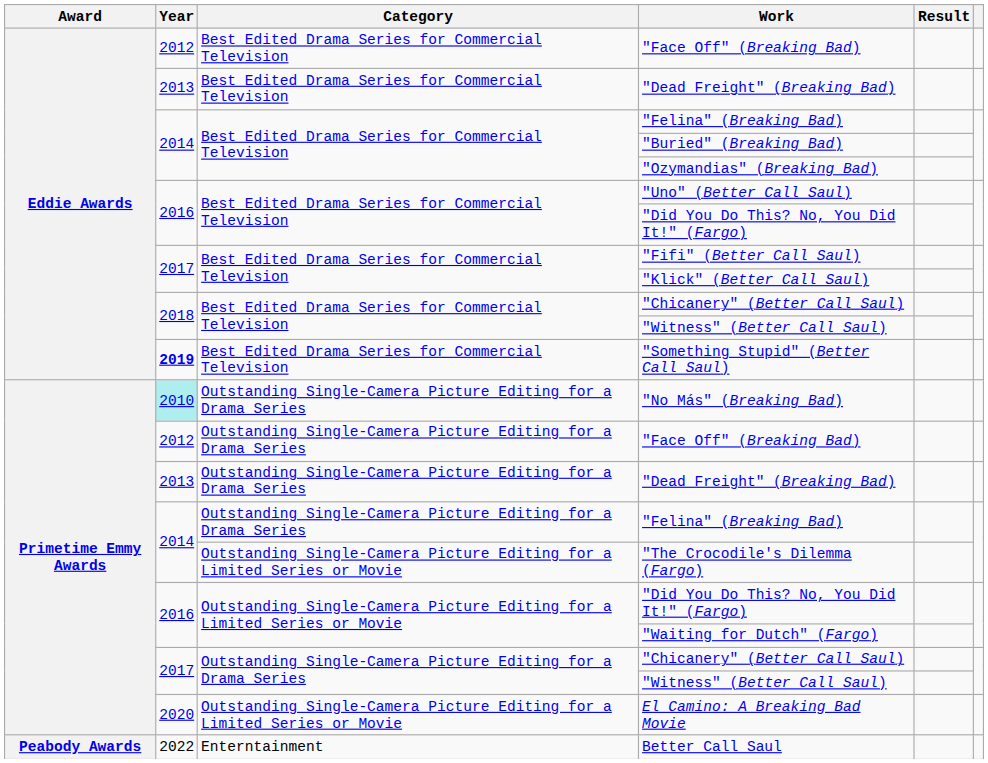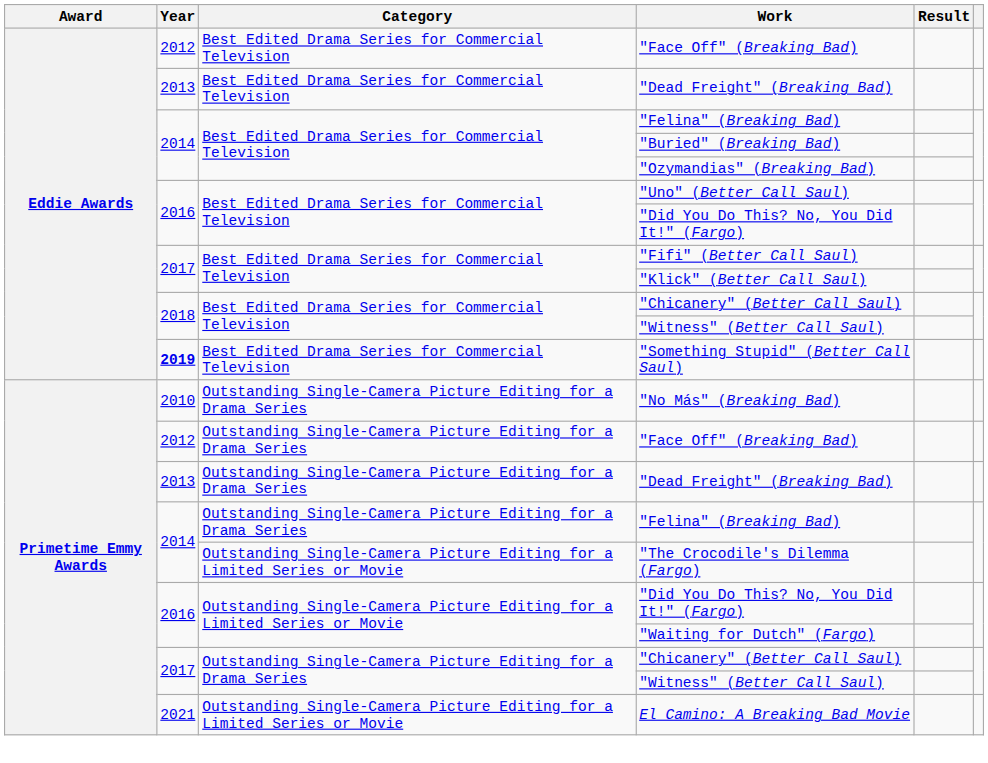"No Más" (Breaking Bad) | Year: paleturquoise background -> no background
El Camino: A Breaking Bad Movie | Year: 2020 -> 2021
- row: Peabody Awards | 2022 | Enterntainment | Better Call Saul
